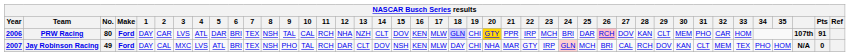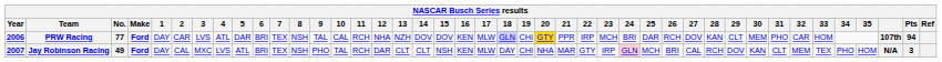PRW Racing | No.: 80 -> 77
PRW Racing | 14: CLT -> DOV
PRW Racing | 26: pink background -> no background
PRW Racing | Pts: 91 -> 94
Jay Robinson Racing | 14: DOV -> CLT
Jay Robinson Racing | Pts: 0 -> 3
